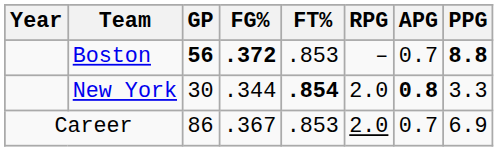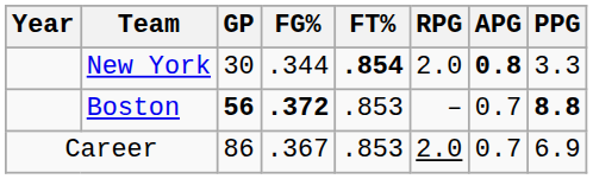rows swapped: Boston <-> New York
